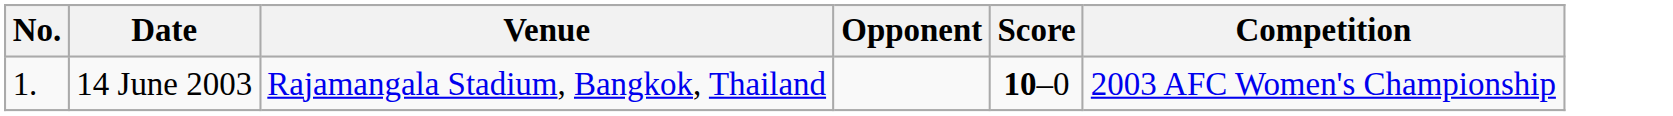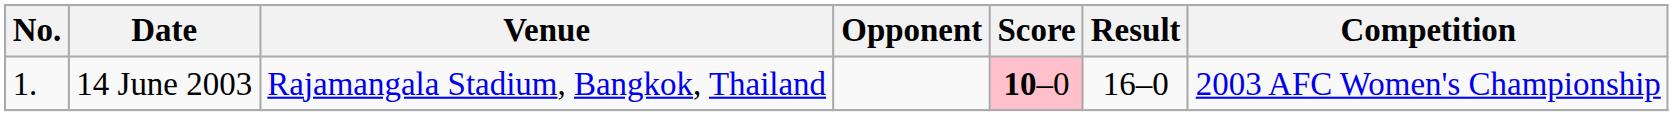+ column: Result | 16–0
14 June 2003 | Score: no background -> pink background
